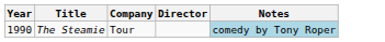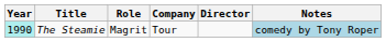+ column: Role | Magrit
The Steamie | Year: no background -> paleturquoise background
